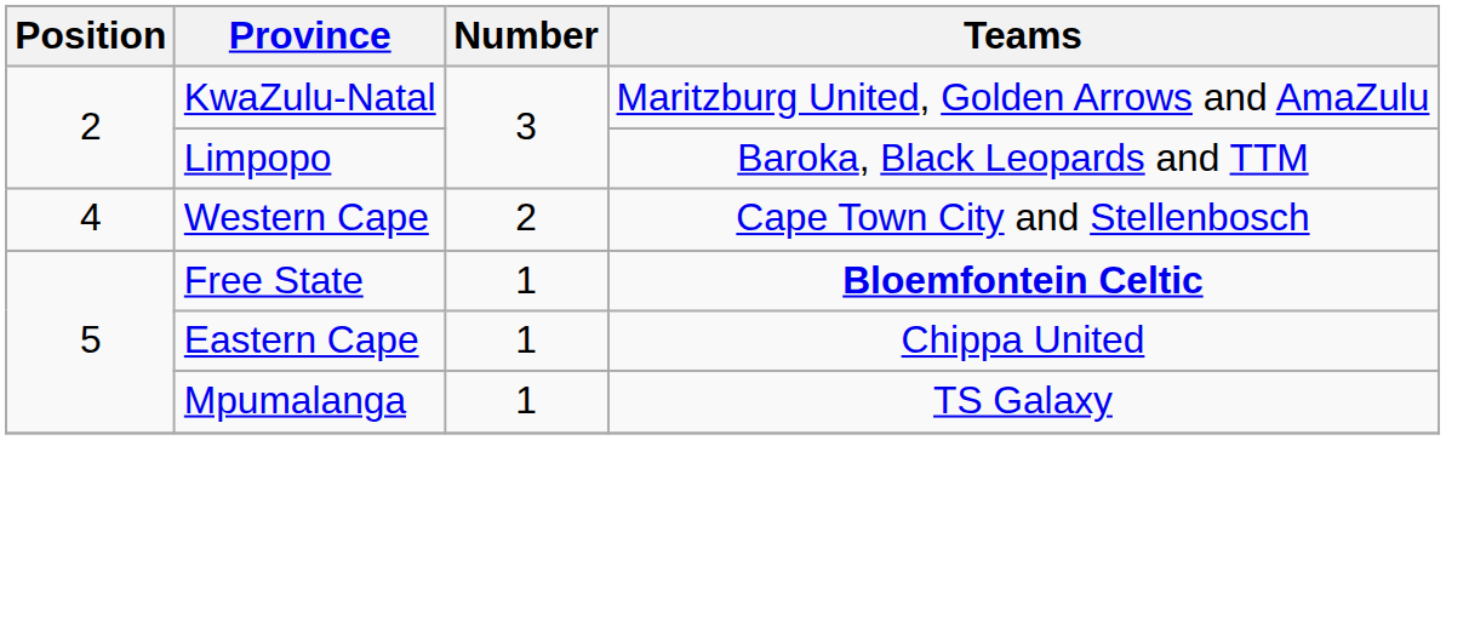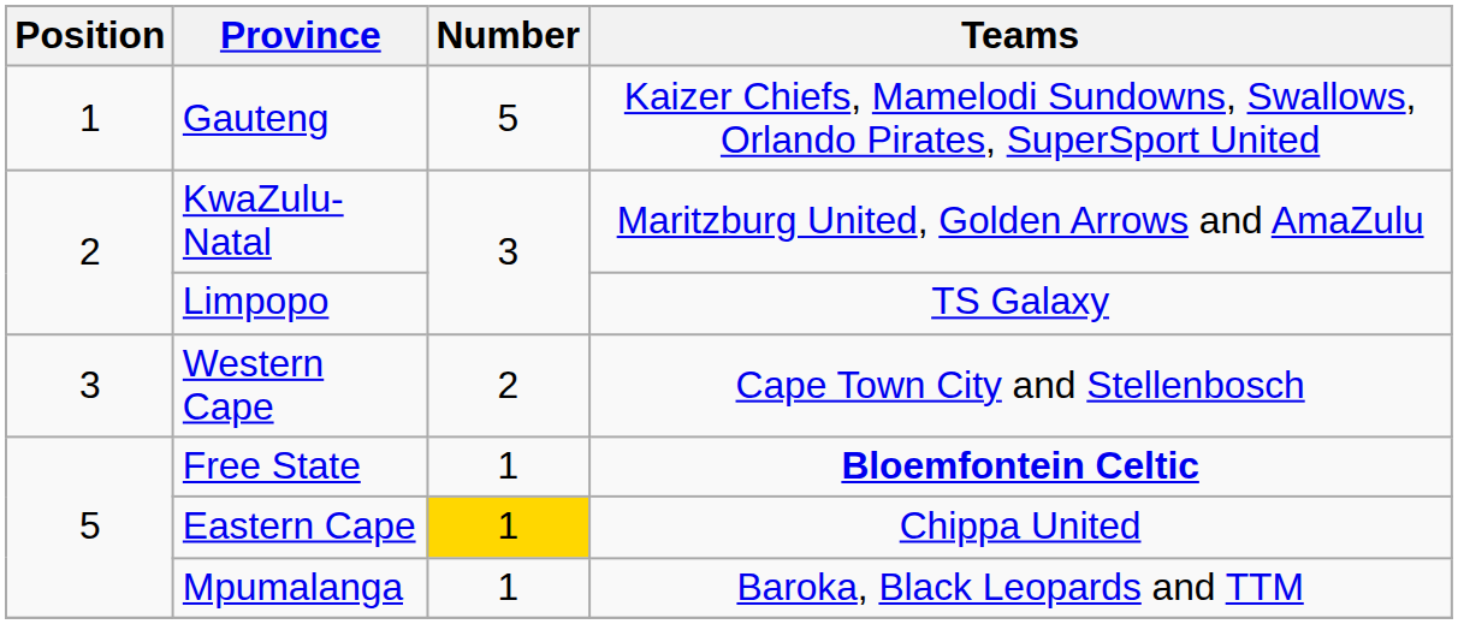+ row: 1 | Gauteng | 5 | Kaizer Chiefs, Mamelodi Sundowns, Swallows, Orlando Pirates, SuperSport United
Limpopo | Teams: Baroka, Black Leopards and TTM -> TS Galaxy
Western Cape | Position: 4 -> 3
Eastern Cape | Number: no background -> gold background
Mpumalanga | Teams: TS Galaxy -> Baroka, Black Leopards and TTM
